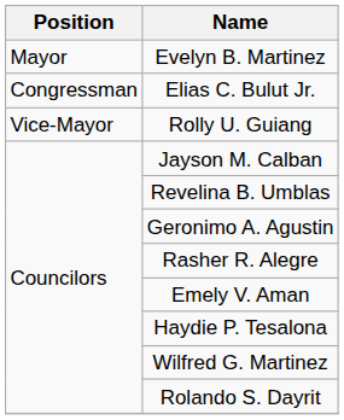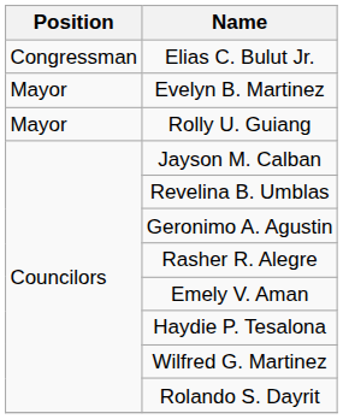rows swapped: Elias C. Bulut Jr. <-> Evelyn B. Martinez
Rolly U. Guiang | Position: Vice-Mayor -> Mayor
